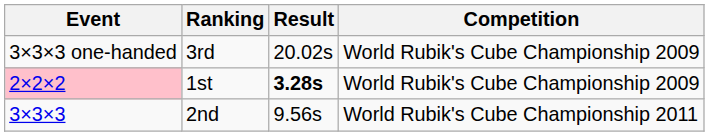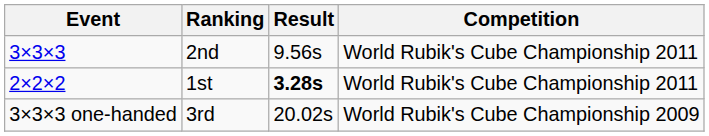rows swapped: 2nd <-> 3rd
1st | Event: pink background -> no background
1st | Competition: World Rubik's Cube Championship 2009 -> World Rubik's Cube Championship 2011
